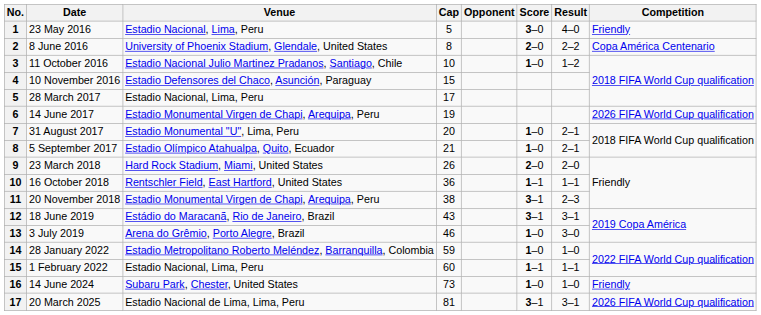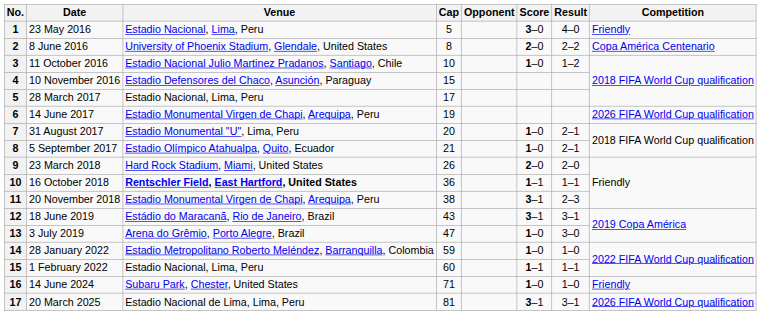16 October 2018 | Venue: normal -> bold
3 July 2019 | Cap: 46 -> 47
14 June 2024 | Cap: 73 -> 71
